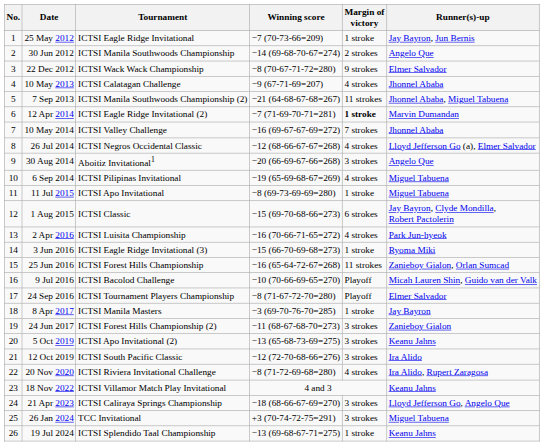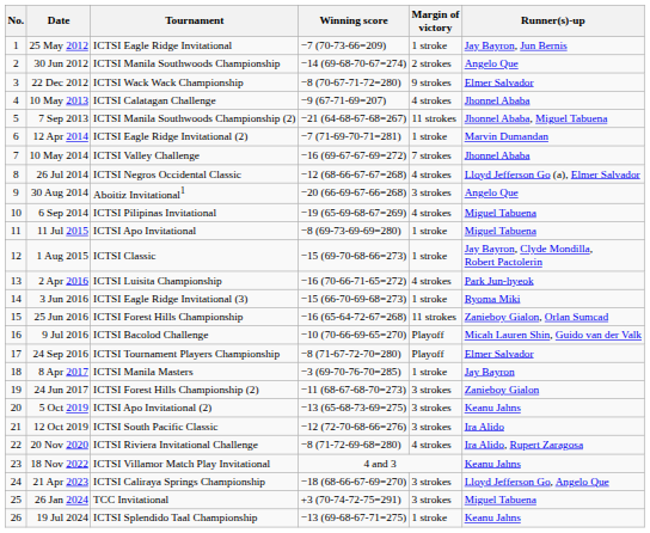12 Apr 2014 | Margin of victory: bold -> normal
1 Aug 2015 | Margin of victory: 6 strokes -> 1 stroke
